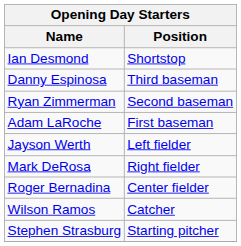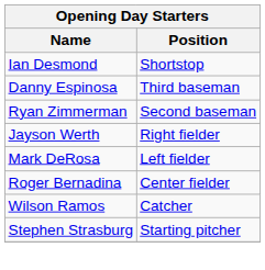- row: Adam LaRoche | First baseman
Jayson Werth | Position: Left fielder -> Right fielder
Mark DeRosa | Position: Right fielder -> Left fielder
